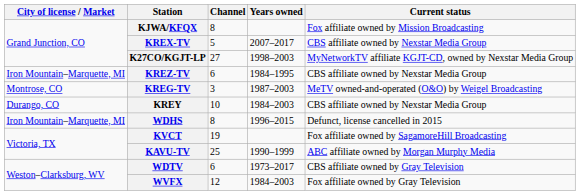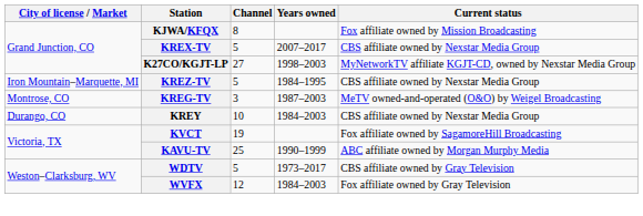KREZ-TV | Channel: 6 -> 5
- row: Iron Mountain–Marquette, MI | WDHS | 8 | 1996–2015 | Defunct, license cancelled in 2015
WDTV | Channel: 6 -> 5
